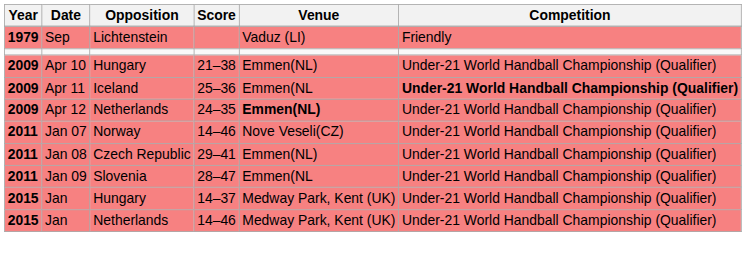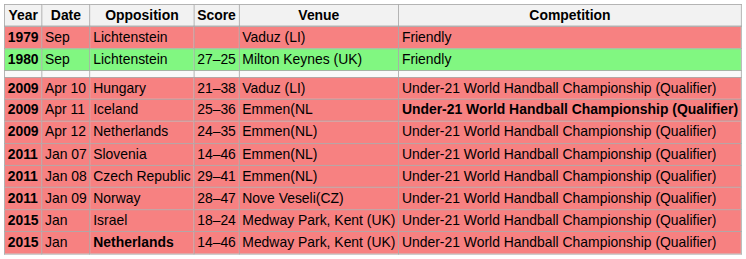+ row: 1980 | Sep | Lichtenstein | 27–25 | Milton Keynes (UK) | Friendly
21–38 | Venue: Emmen(NL) -> Vaduz (LI)
24–35 | Venue: bold -> normal
Jan 07 / 14–46 | Opposition: Norway -> Slovenia
Jan 07 / 14–46 | Venue: Nove Veseli(CZ) -> Emmen(NL)
28–47 | Opposition: Slovenia -> Norway
28–47 | Venue: Emmen(NL -> Nove Veseli(CZ)
+ row: 2015 | Jan | Israel | 18–24 | Medway Park, Kent (UK) | Under-21 World Handball Championship (Qualifier)
- row: 2015 | Jan | Hungary | 14–37 | Medway Park, Kent (UK) | Under-21 World Handball Championship (Qualifier)
Jan / 14–46 | Opposition: normal -> bold
